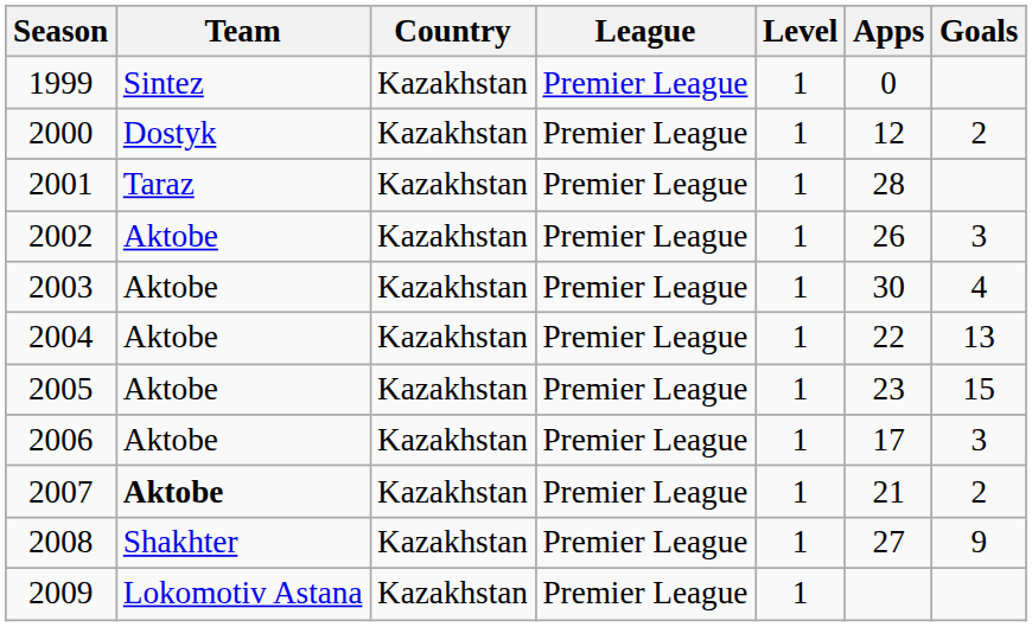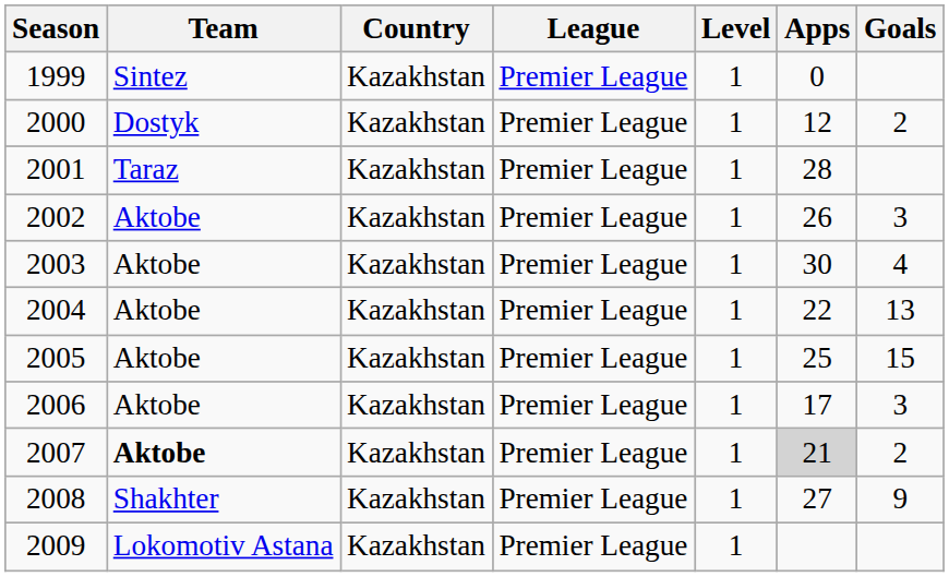2005 | Apps: 23 -> 25
2007 | Apps: no background -> lightgrey background
